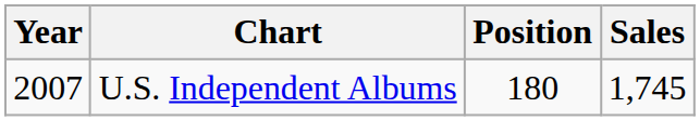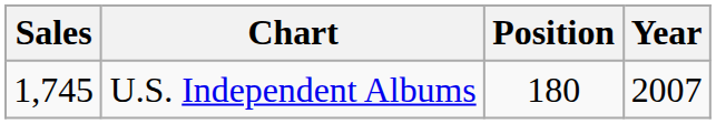columns swapped: Year <-> Sales
